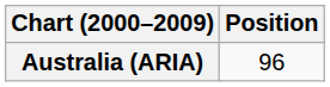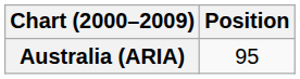Australia (ARIA) | Position: 96 -> 95
